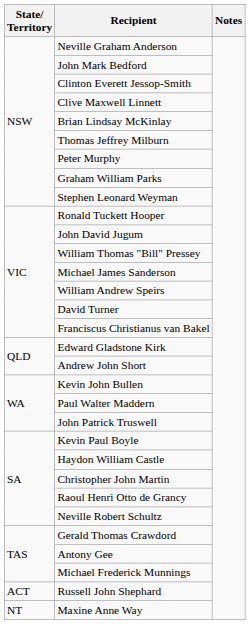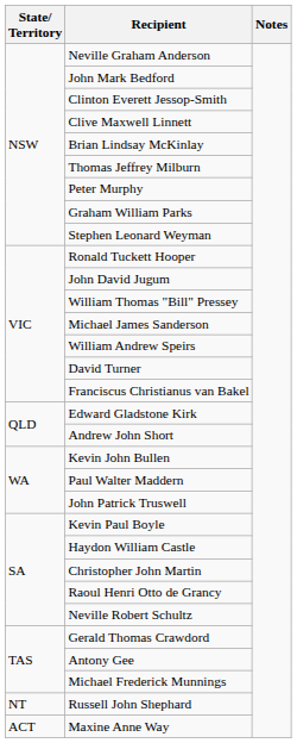Russell John Shephard | State/ Territory: ACT -> NT
Maxine Anne Way | State/ Territory: NT -> ACT
